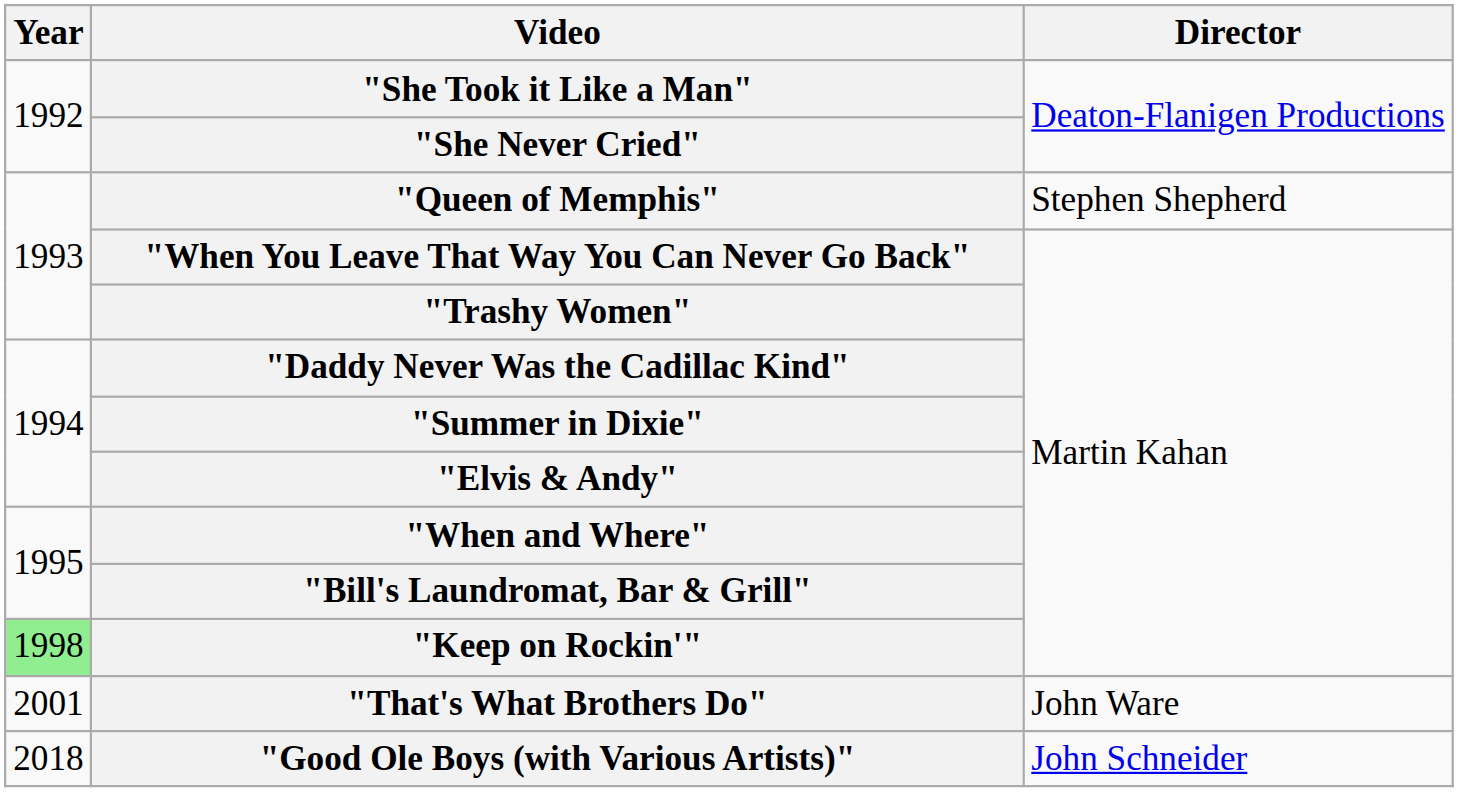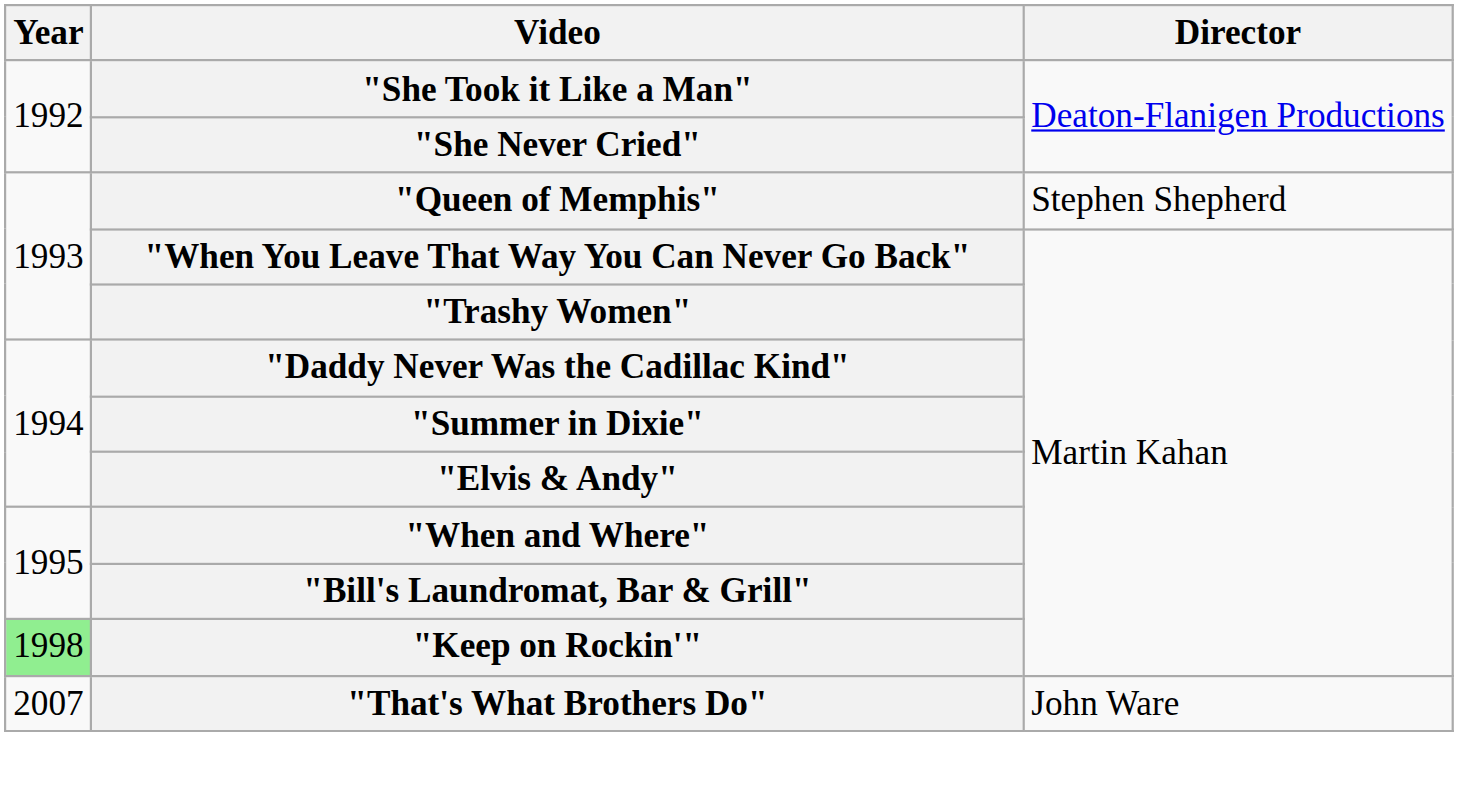"That's What Brothers Do" | Year: 2001 -> 2007
- row: 2018 | "Good Ole Boys (with Various Artists)" | John Schneider
